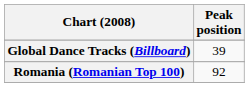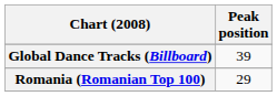Romania (Romanian Top 100) | Peak position: 92 -> 29
